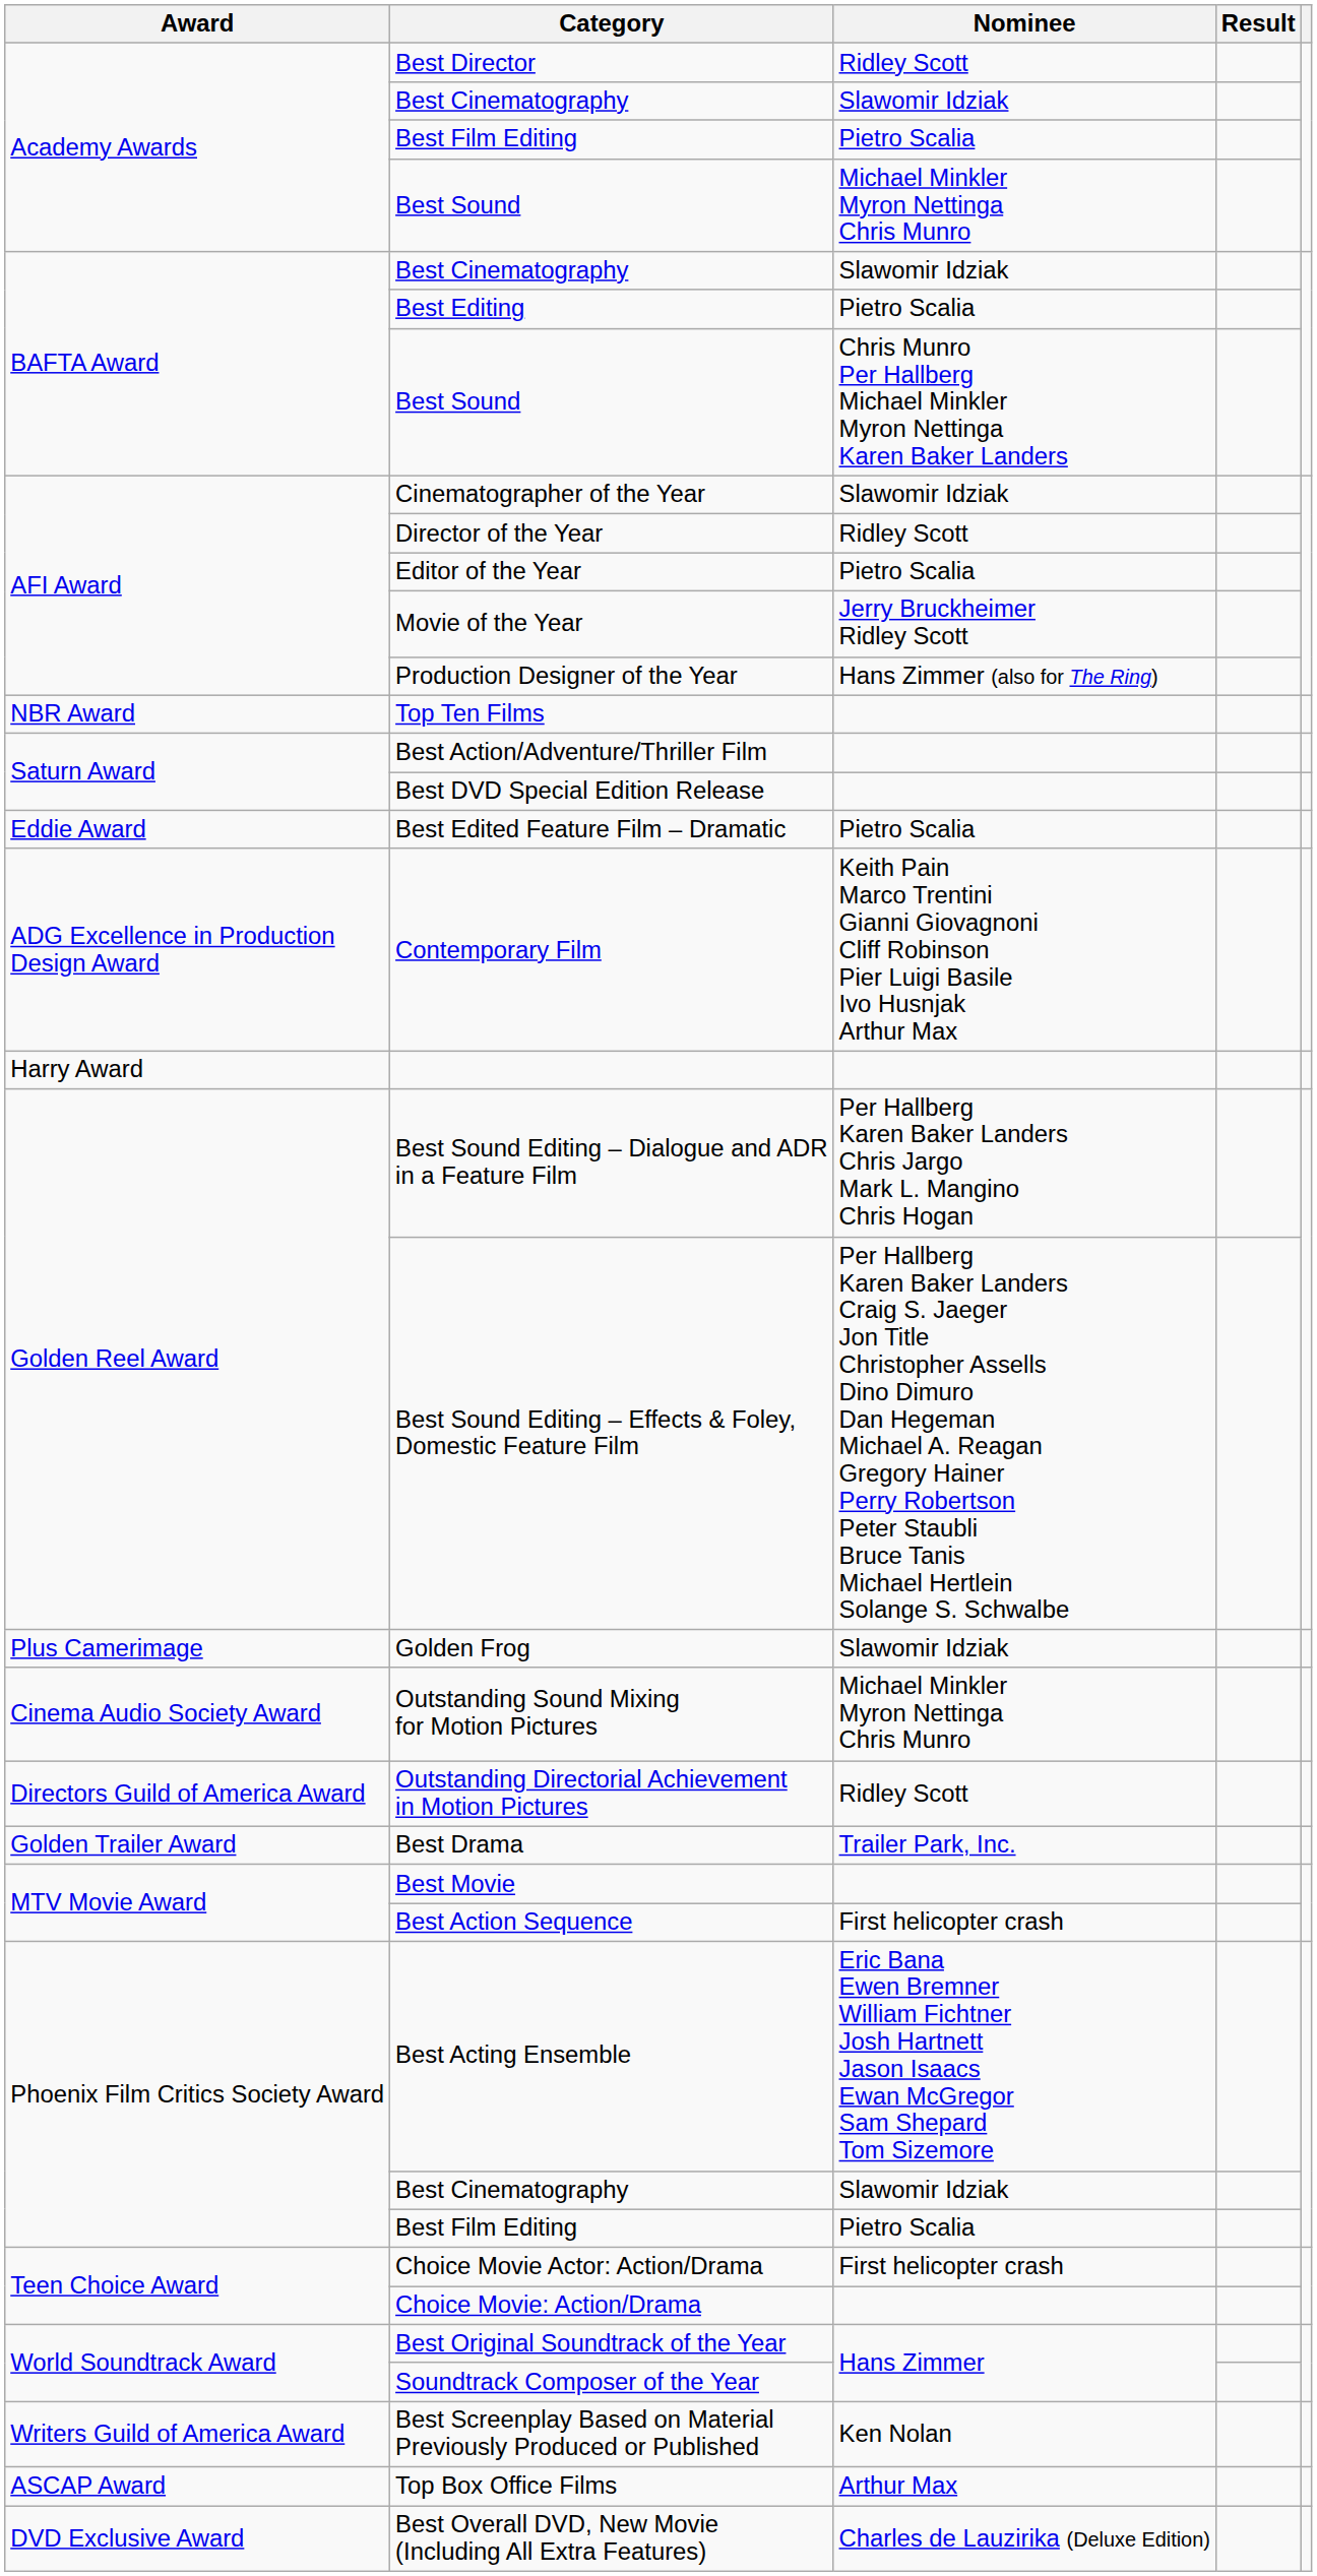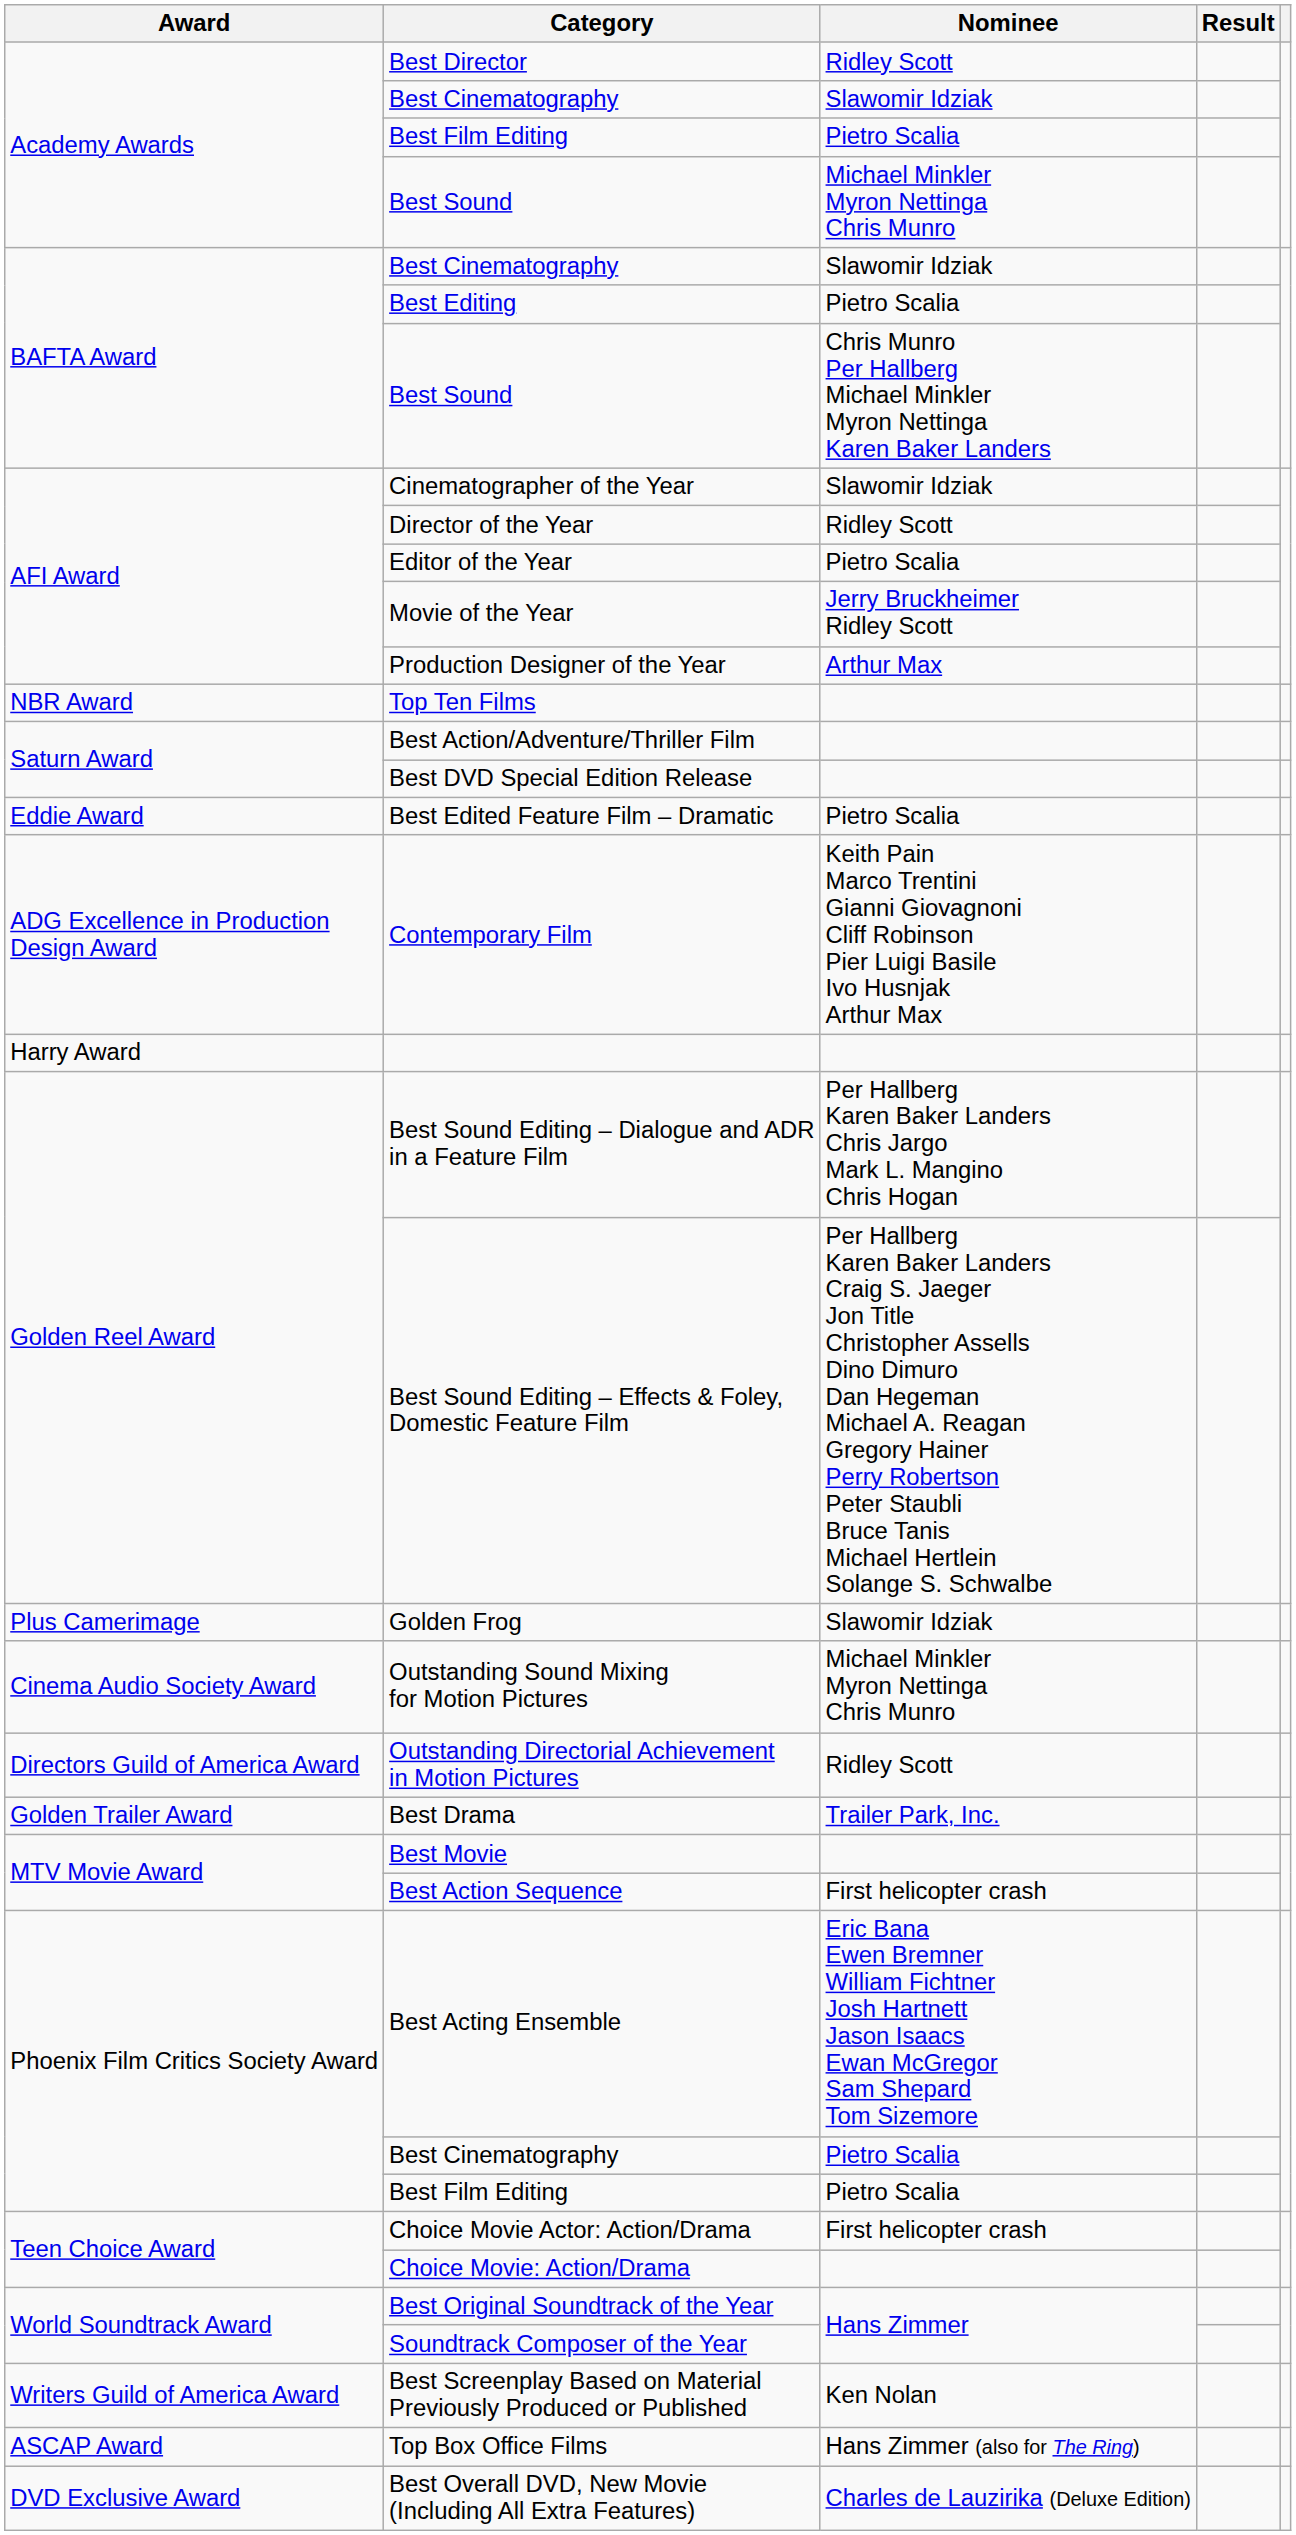Production Designer of the Year | Nominee: Hans Zimmer (also for The Ring) -> Arthur Max
Phoenix Film Critics Society Award / Best Cinematography | Nominee: Slawomir Idziak -> Pietro Scalia
Top Box Office Films | Nominee: Arthur Max -> Hans Zimmer (also for The Ring)
